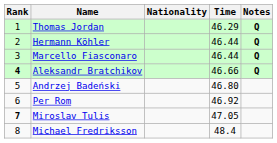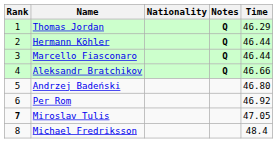columns swapped: Time <-> Notes
Aleksandr Bratchikov | Rank: bold -> normal
